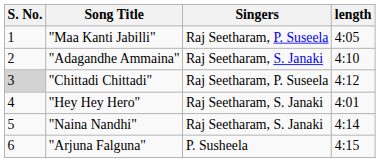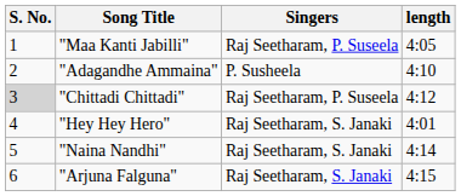"Adagandhe Ammaina" | Singers: Raj Seetharam, S. Janaki -> P. Susheela
"Arjuna Falguna" | Singers: P. Susheela -> Raj Seetharam, S. Janaki
